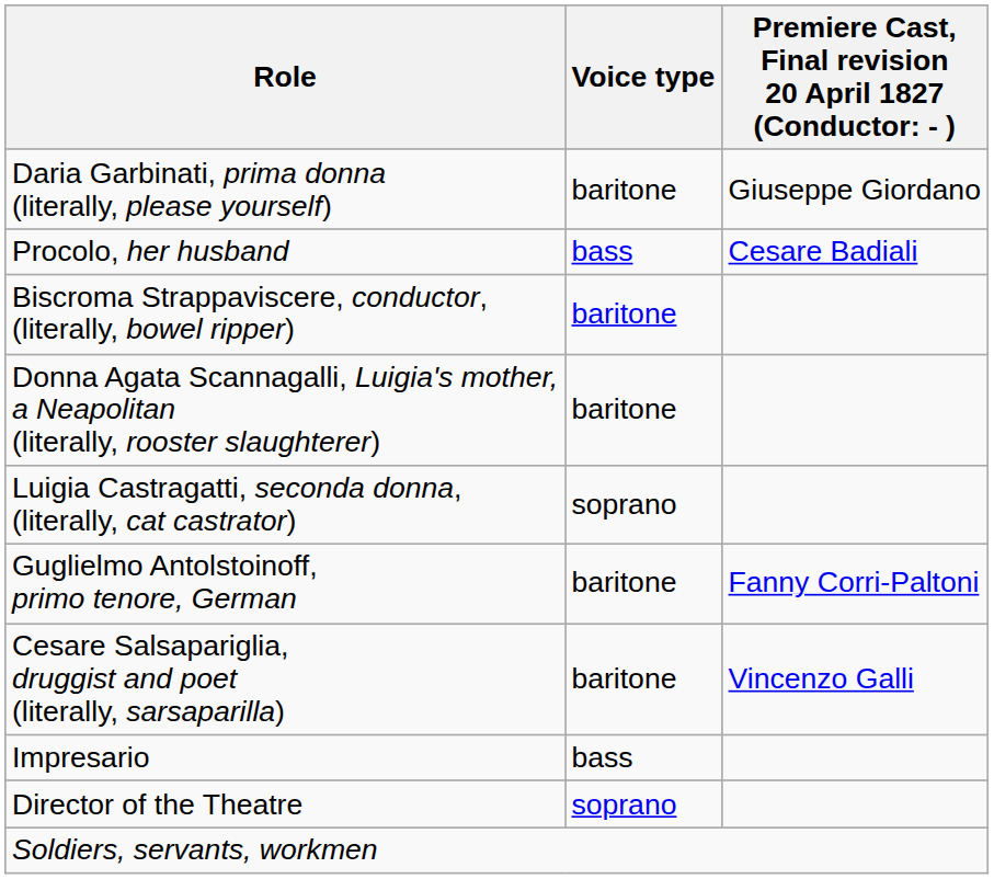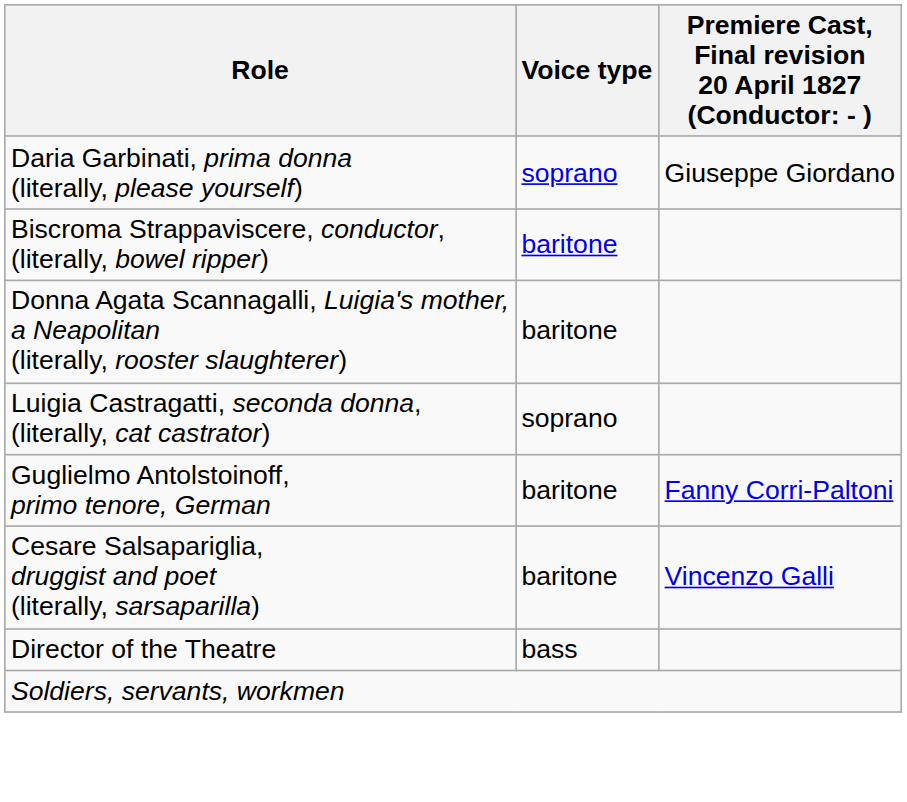Daria Garbinati, prima donna (literally, please yourself) | Voice type: baritone -> soprano
- row: Procolo, her husband | bass | Cesare Badiali
- row: Impresario | bass
Director of the Theatre | Voice type: soprano -> bass
